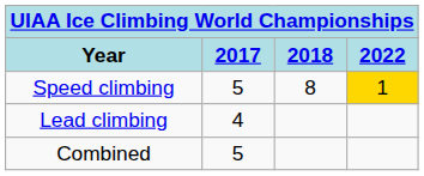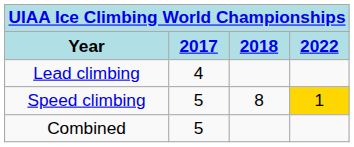rows swapped: Lead climbing <-> Speed climbing
